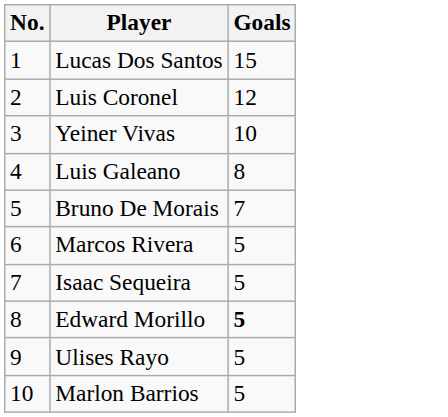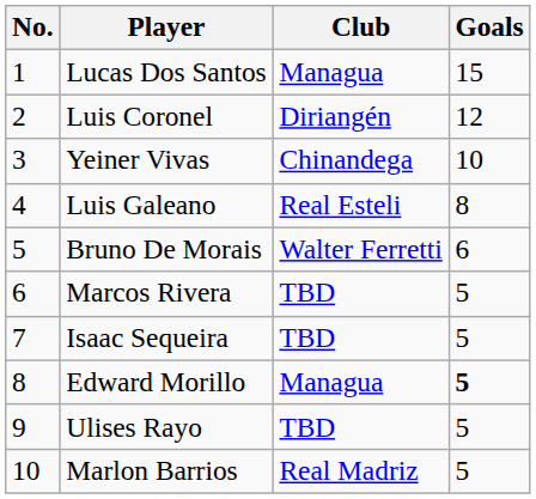+ column: Club | Managua | Diriangén | Chinandega | Real Esteli | Walter Ferretti | TBD | TBD | Managua | TBD | Real Madriz
Bruno De Morais | Goals: 7 -> 6
